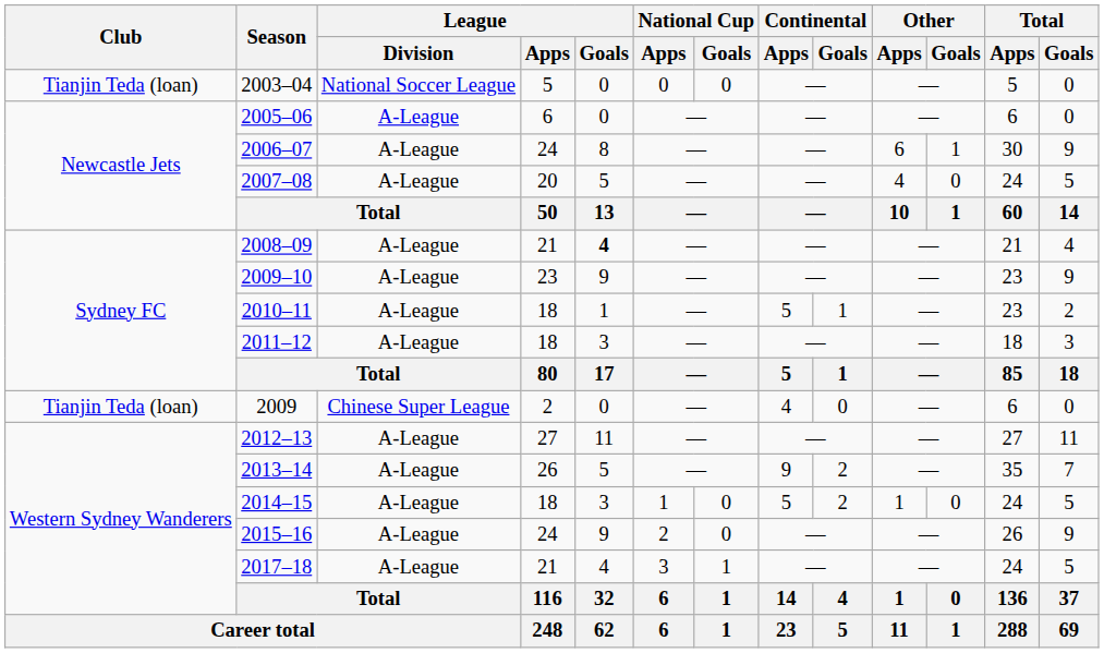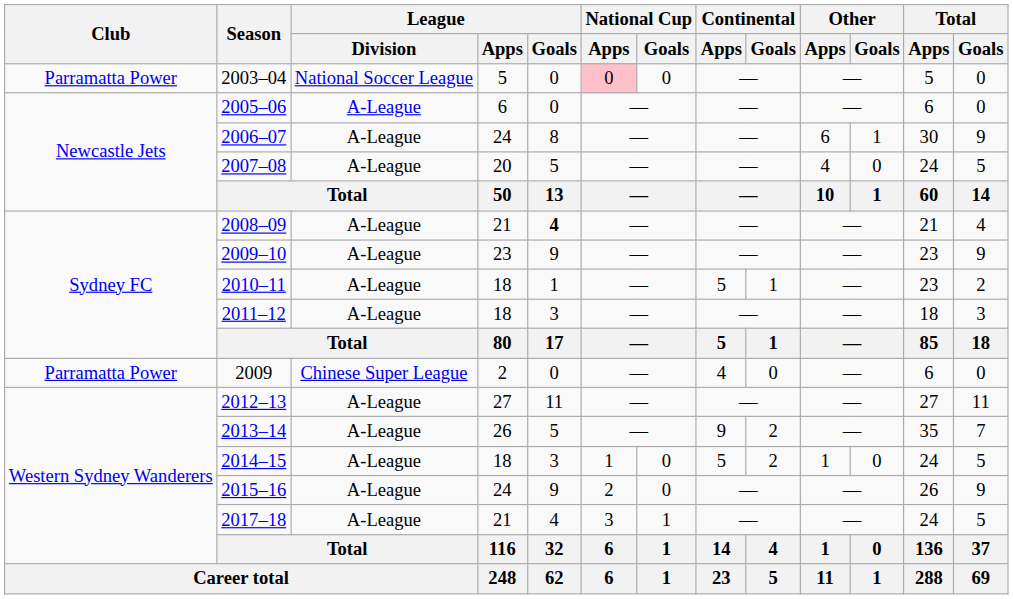2003–04 | Club: Tianjin Teda (loan) -> Parramatta Power
2003–04 | National Cup / Apps: no background -> pink background
2009 | Club: Tianjin Teda (loan) -> Parramatta Power
